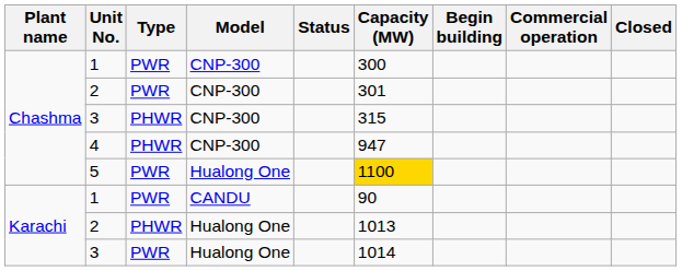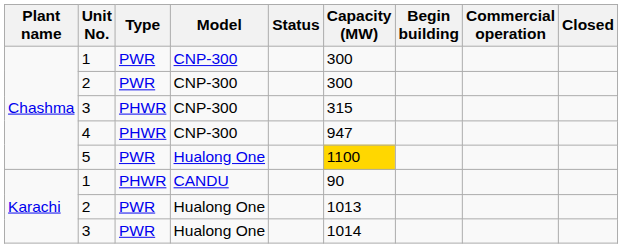2 / CNP-300 | Capacity (MW): 301 -> 300
1 / CANDU | Type: PWR -> PHWR
2 / Hualong One | Type: PHWR -> PWR
